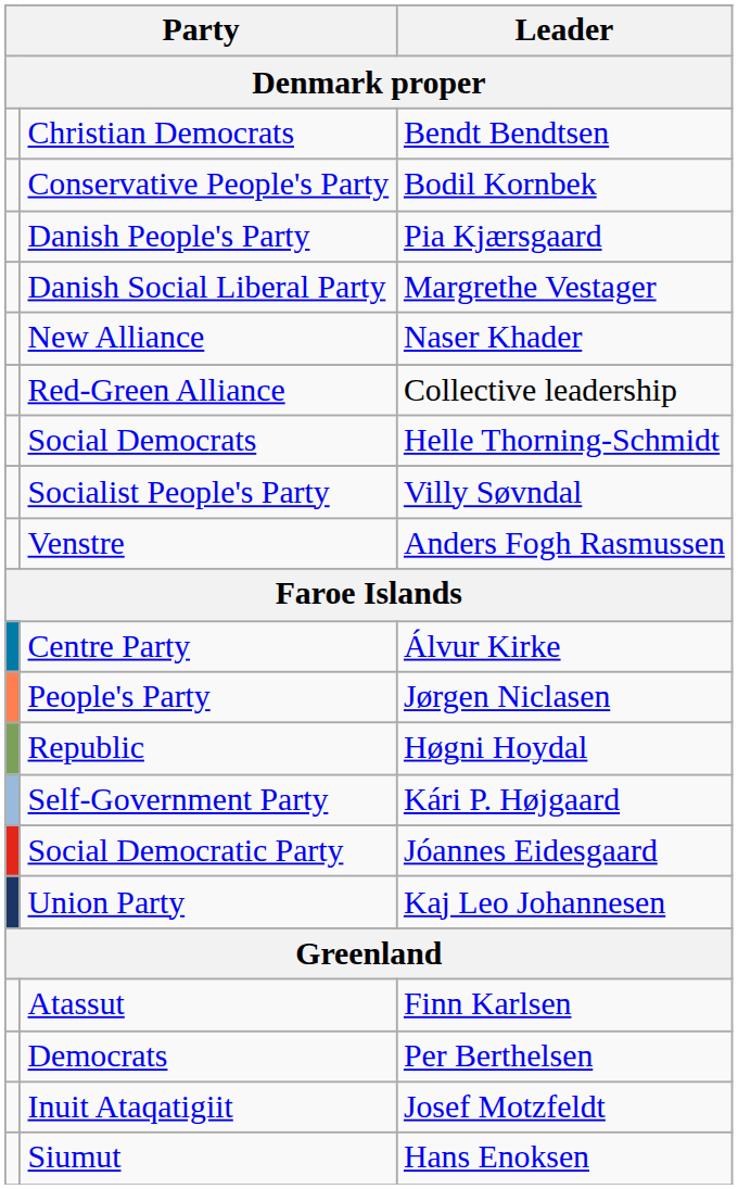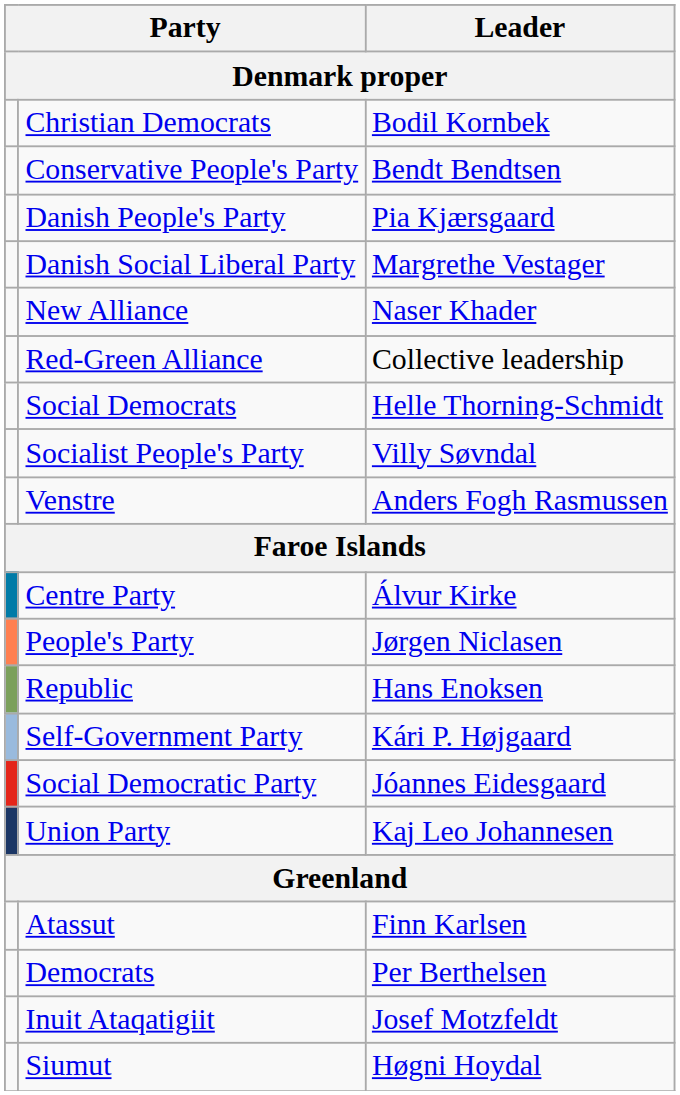Christian Democrats | Leader / Denmark proper: Bendt Bendtsen -> Bodil Kornbek
Conservative People's Party | Leader / Denmark proper: Bodil Kornbek -> Bendt Bendtsen
Republic | Leader / Denmark proper: Høgni Hoydal -> Hans Enoksen
Siumut | Leader / Denmark proper: Hans Enoksen -> Høgni Hoydal
